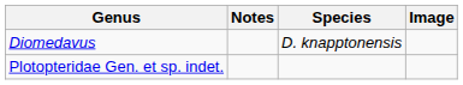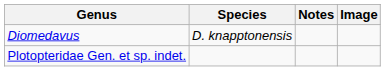columns swapped: Species <-> Notes
